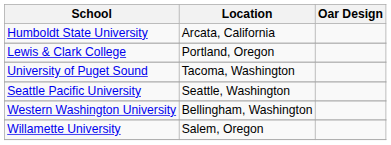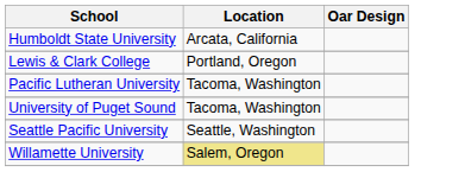+ row: Pacific Lutheran University | Tacoma, Washington
- row: Western Washington University | Bellingham, Washington
Willamette University | Location: no background -> khaki background
